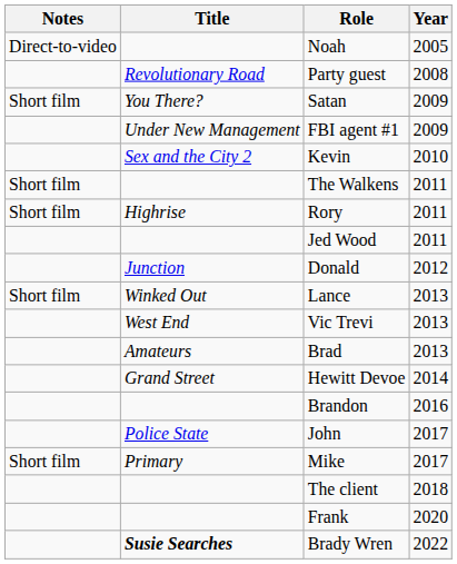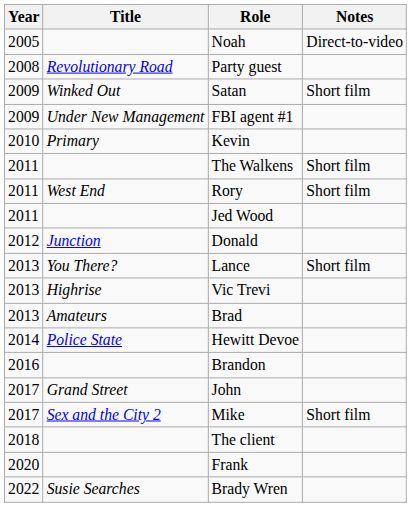columns swapped: Year <-> Notes
Satan | Title: You There? -> Winked Out
Kevin | Title: Sex and the City 2 -> Primary
Rory | Title: Highrise -> West End
Lance | Title: Winked Out -> You There?
Vic Trevi | Title: West End -> Highrise
Hewitt Devoe | Title: Grand Street -> Police State
John | Title: Police State -> Grand Street
Mike | Title: Primary -> Sex and the City 2
Brady Wren | Title: bold -> normal
